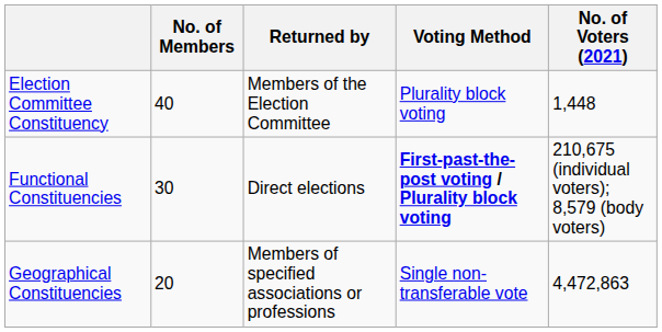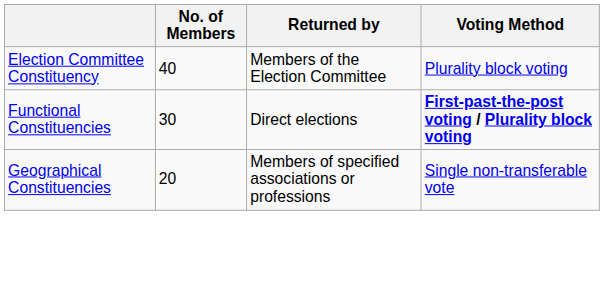- column: No. of Voters (2021) | 1,448 | 210,675 (individual voters); 8,579 (body voters) | 4,472,863
